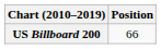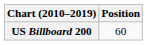US Billboard 200 | Position: 66 -> 60
